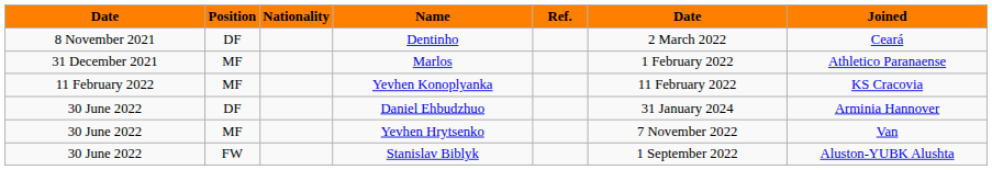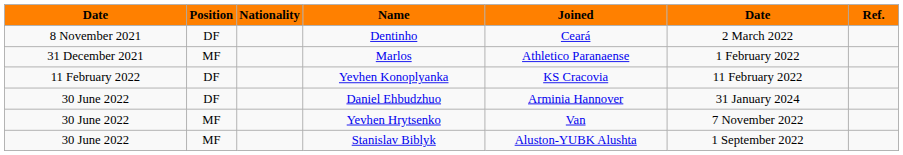columns swapped: Joined <-> Ref.
Yevhen Konoplyanka | Position: MF -> DF
Stanislav Biblyk | Position: FW -> MF
